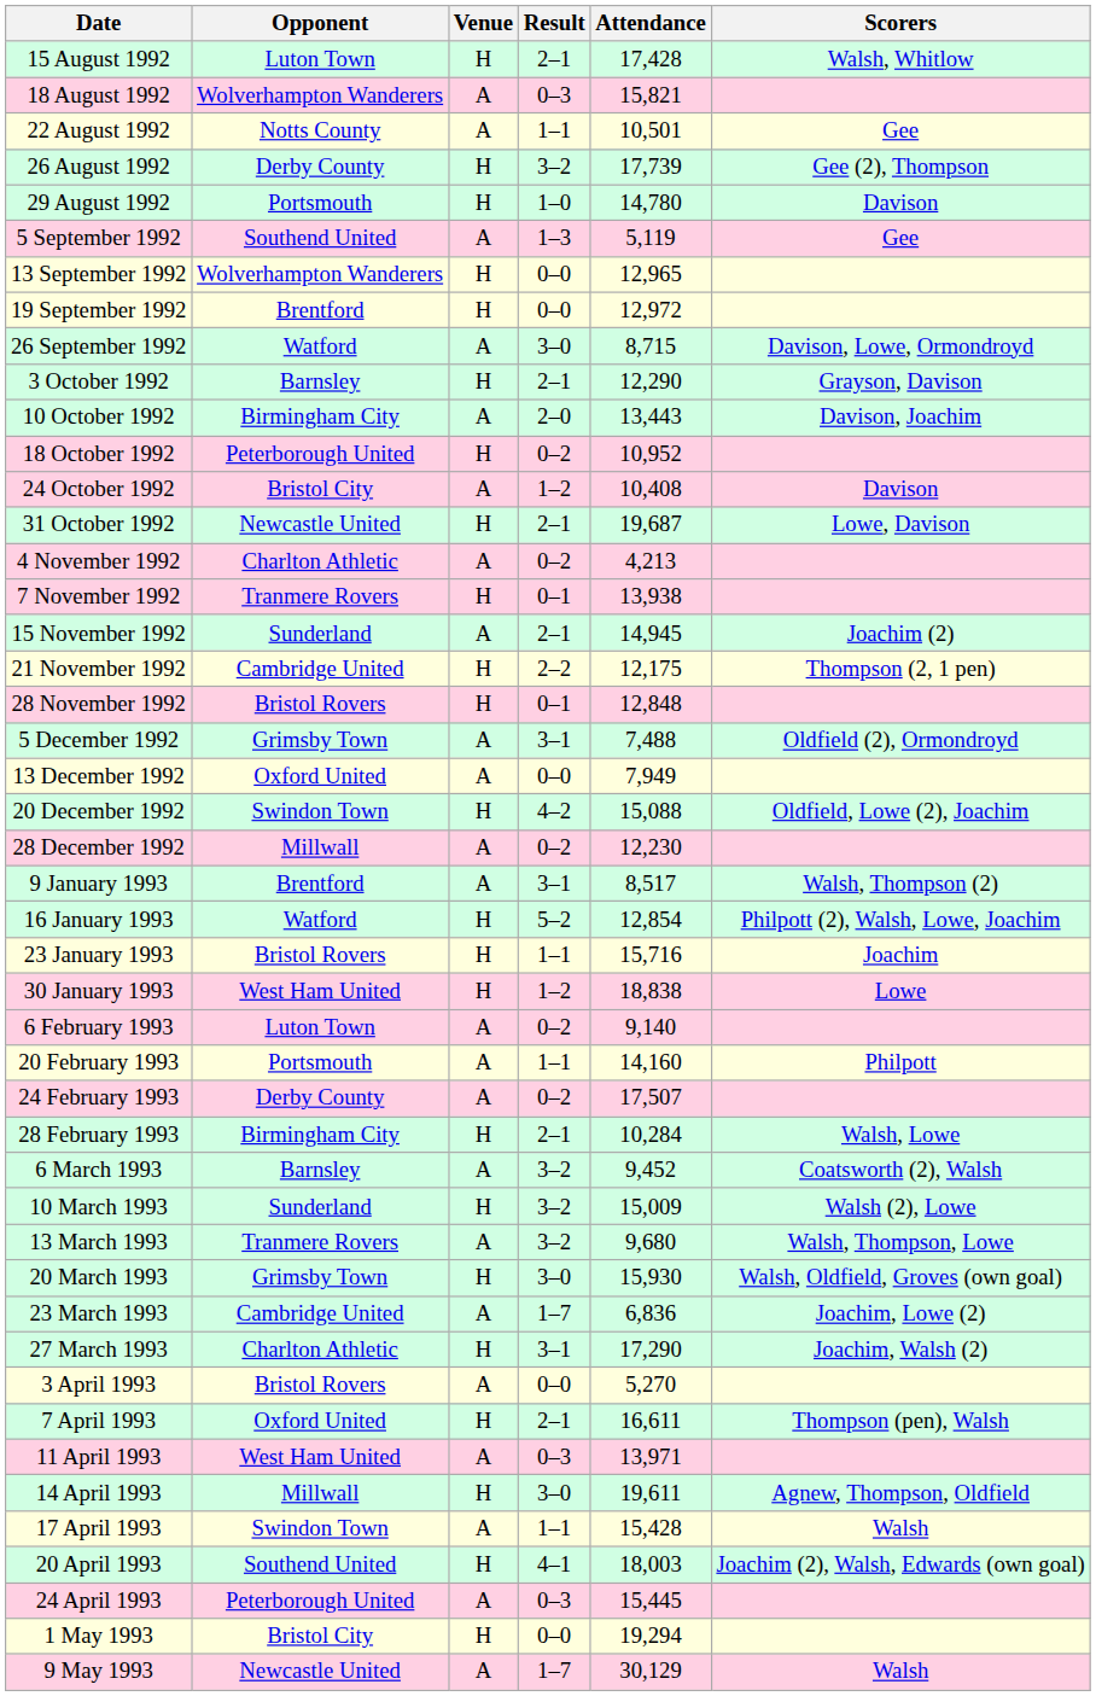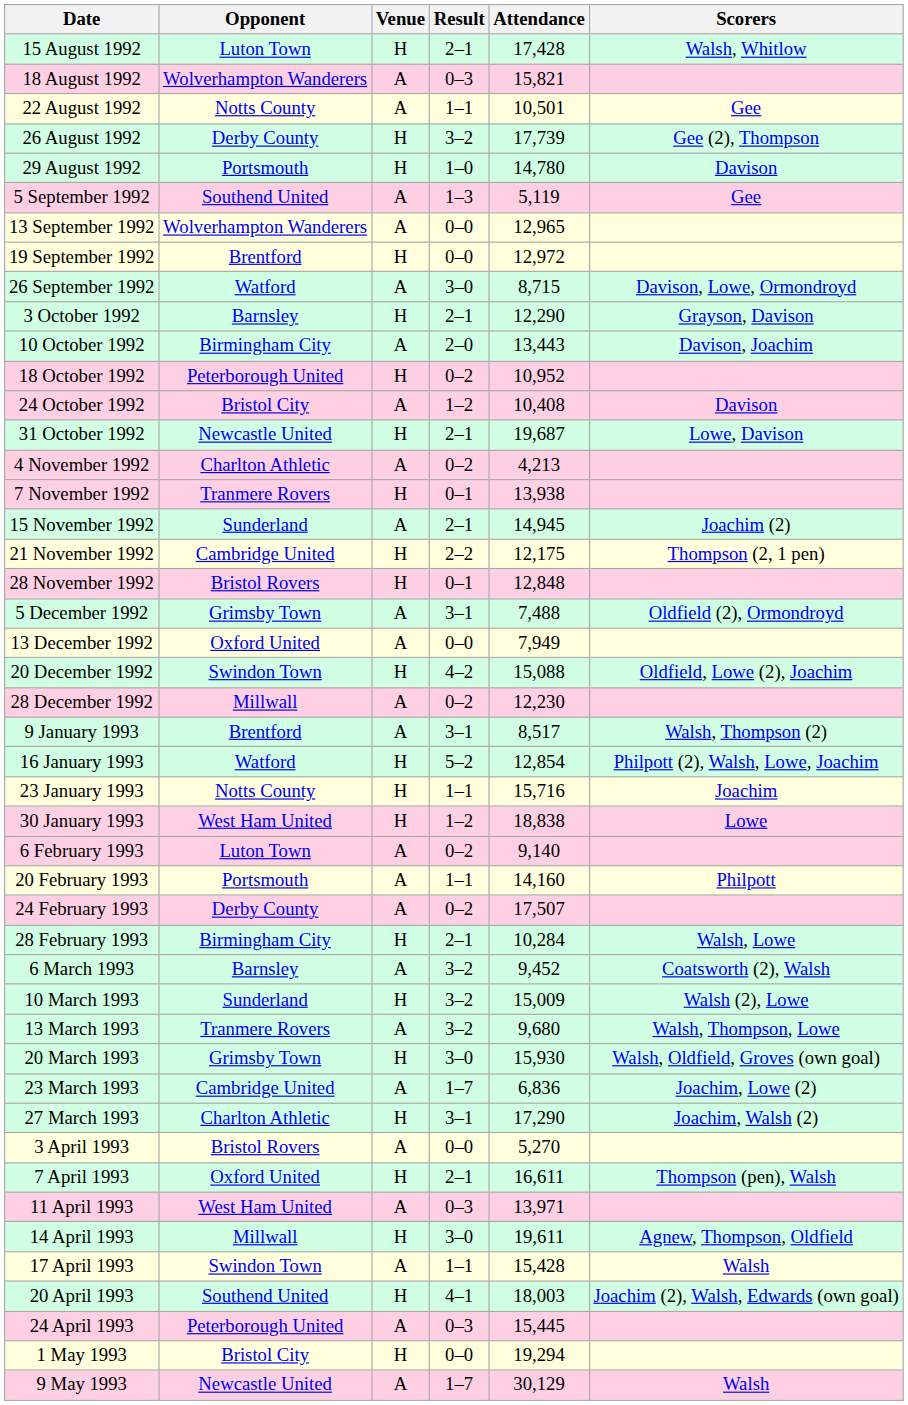13 September 1992 | Venue: H -> A
23 January 1993 | Opponent: Bristol Rovers -> Notts County
